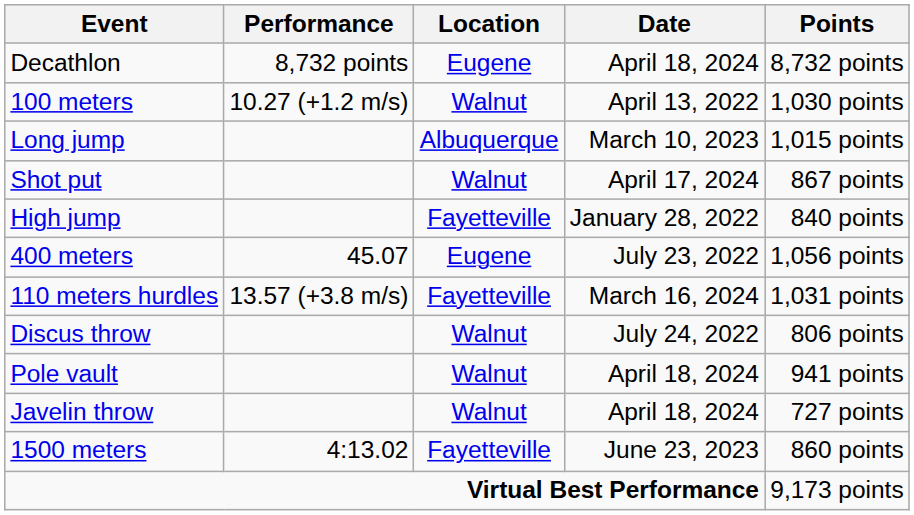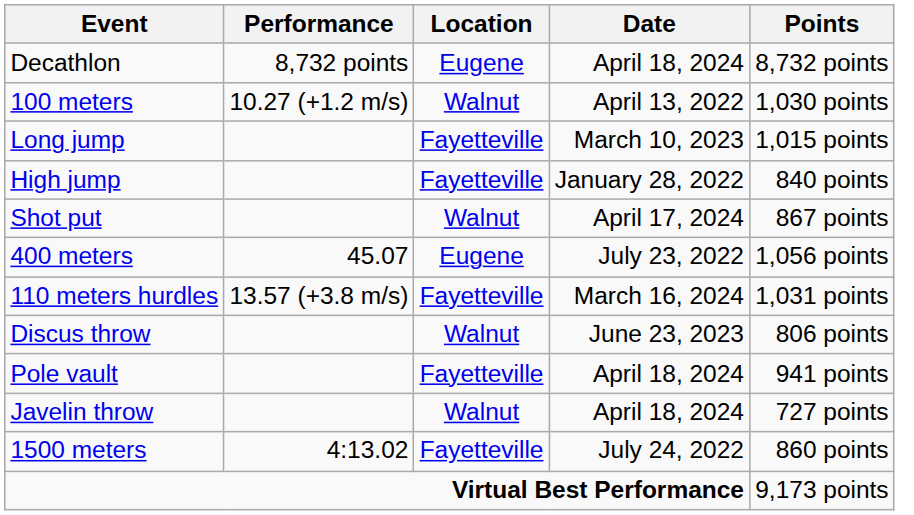Long jump | Location: Albuquerque -> Fayetteville
rows swapped: Shot put <-> High jump
Discus throw | Date: July 24, 2022 -> June 23, 2023
Pole vault | Location: Walnut -> Fayetteville
1500 meters | Date: June 23, 2023 -> July 24, 2022
